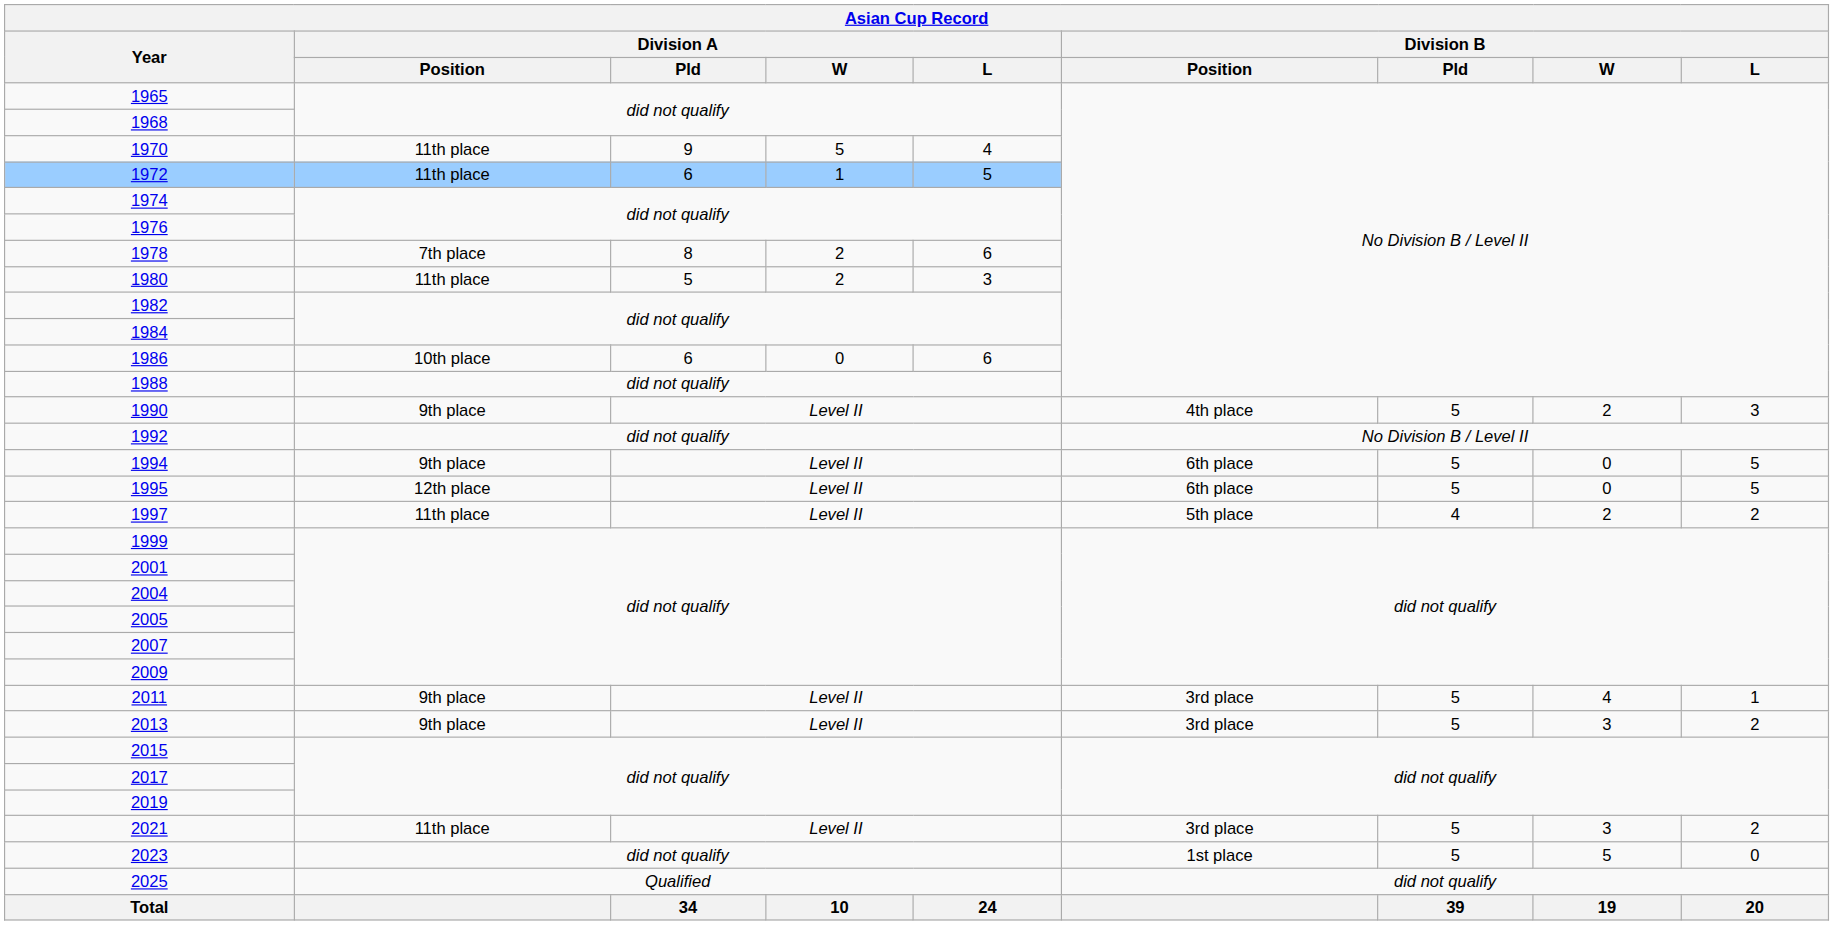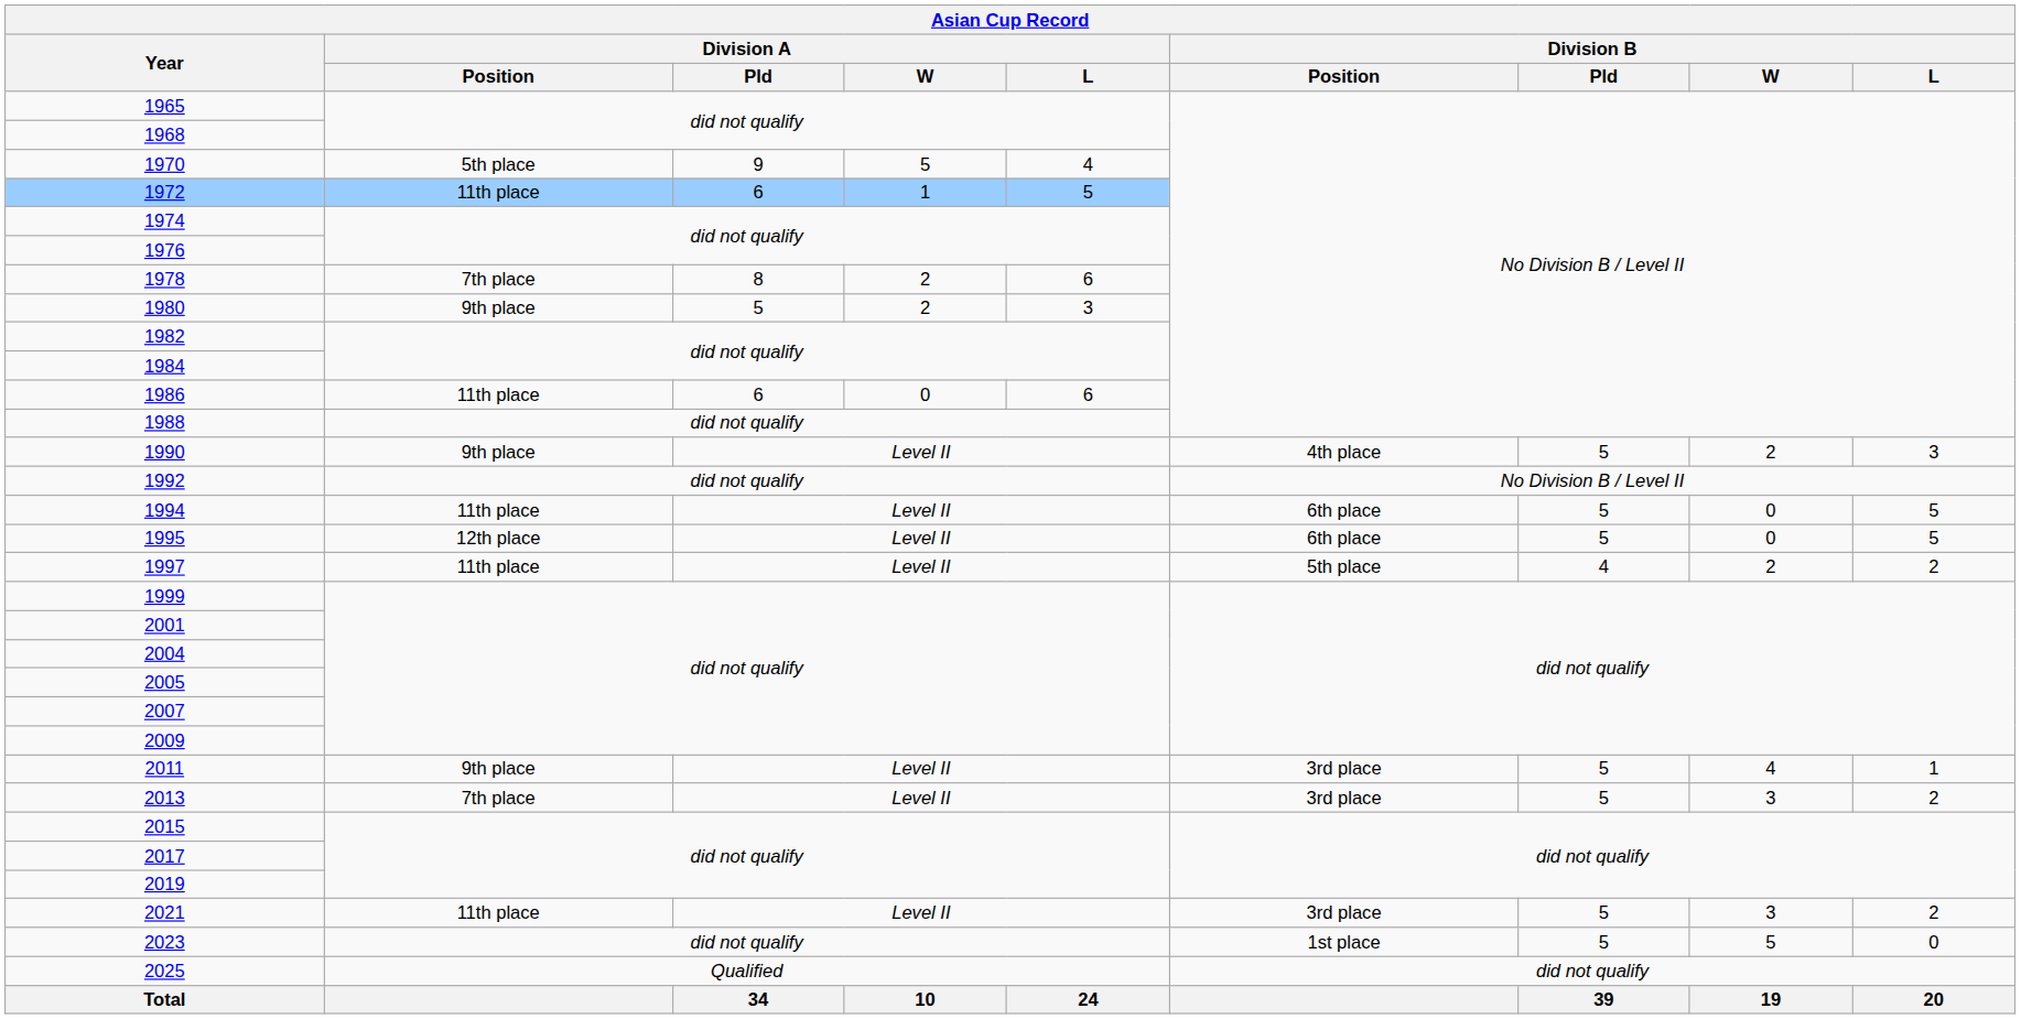1970 | Division A / Position: 11th place -> 5th place
1980 | Division A / Position: 11th place -> 9th place
1986 | Division A / Position: 10th place -> 11th place
1994 | Division A / Position: 9th place -> 11th place
2013 | Division A / Position: 9th place -> 7th place
